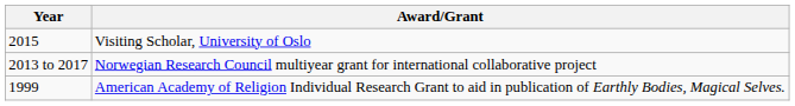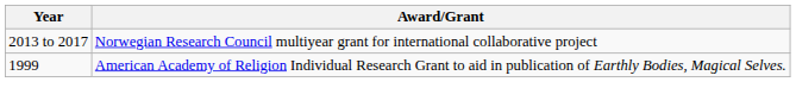- row: 2015 | Visiting Scholar, University of Oslo
